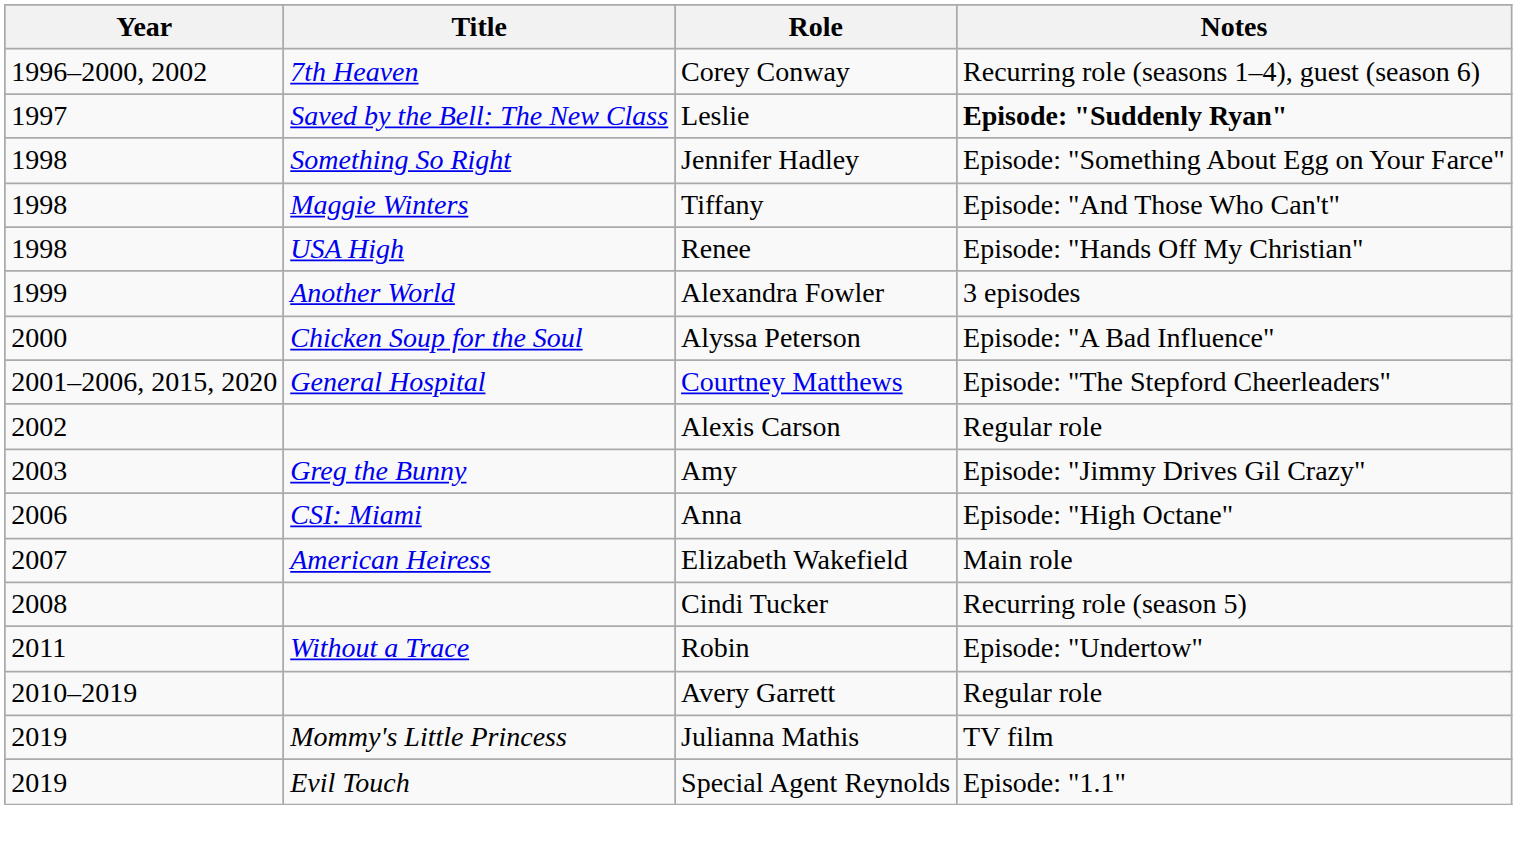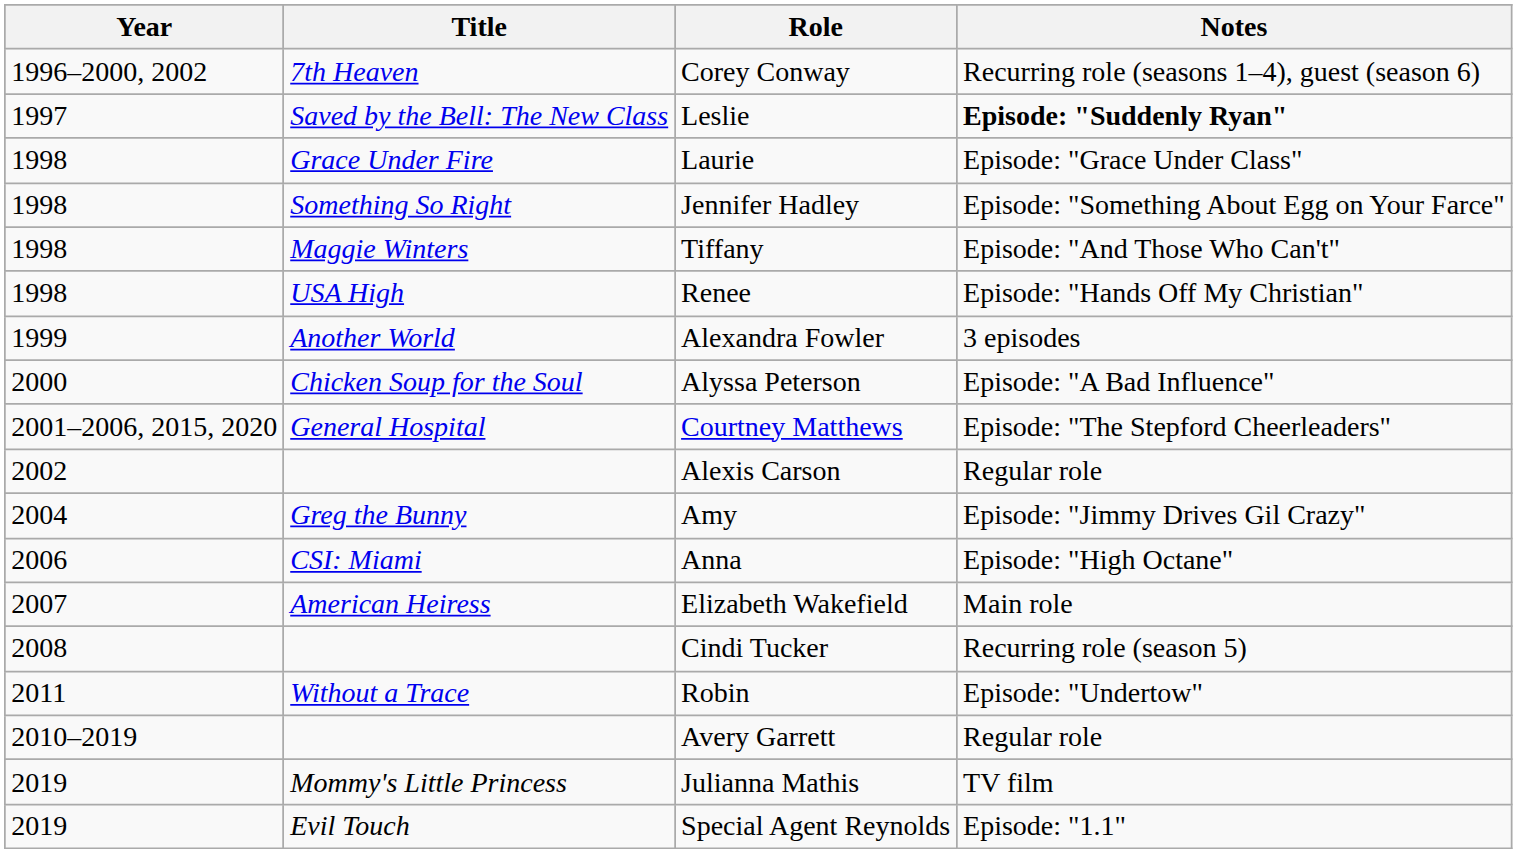+ row: 1998 | Grace Under Fire | Laurie | Episode: "Grace Under Class"
Amy | Year: 2003 -> 2004
